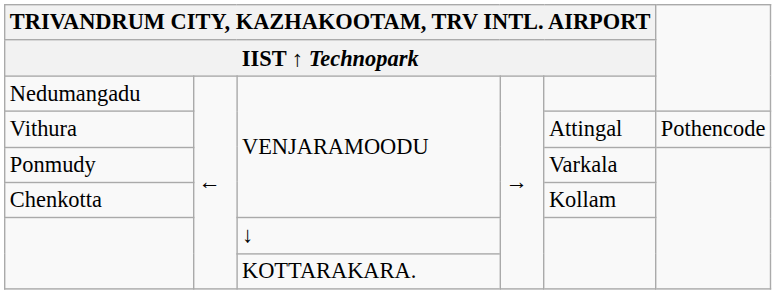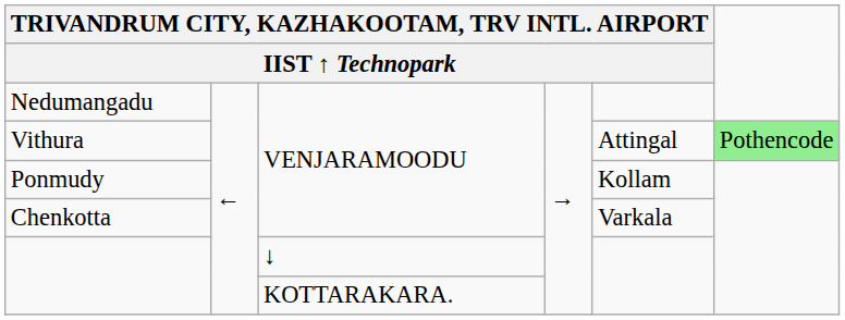Vithura | column 6: no background -> lightgreen background
Ponmudy | column 5: Varkala -> Kollam
Chenkotta | column 5: Kollam -> Varkala
